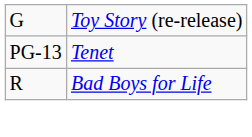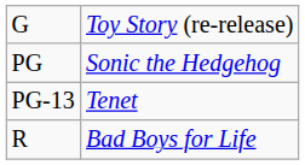+ row: PG | Sonic the Hedgehog
